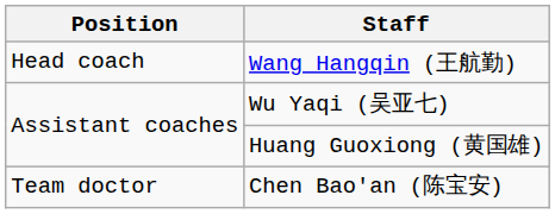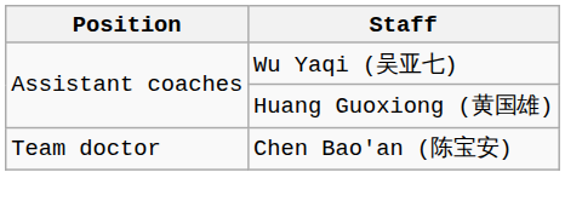- row: Head coach | Wang Hangqin (王航勤)
